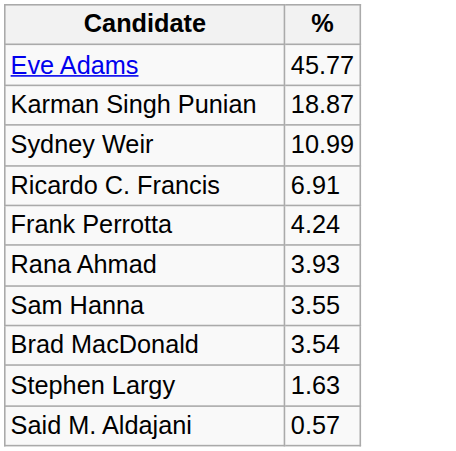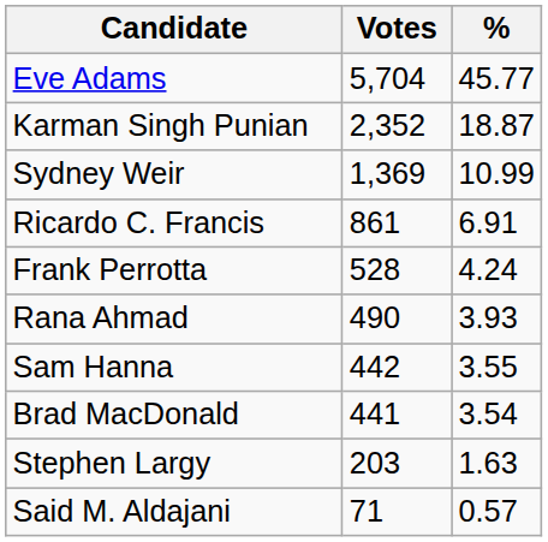+ column: Votes | 5,704 | 2,352 | 1,369 | 861 | 528 | 490 | 442 | 441 | 203 | 71
